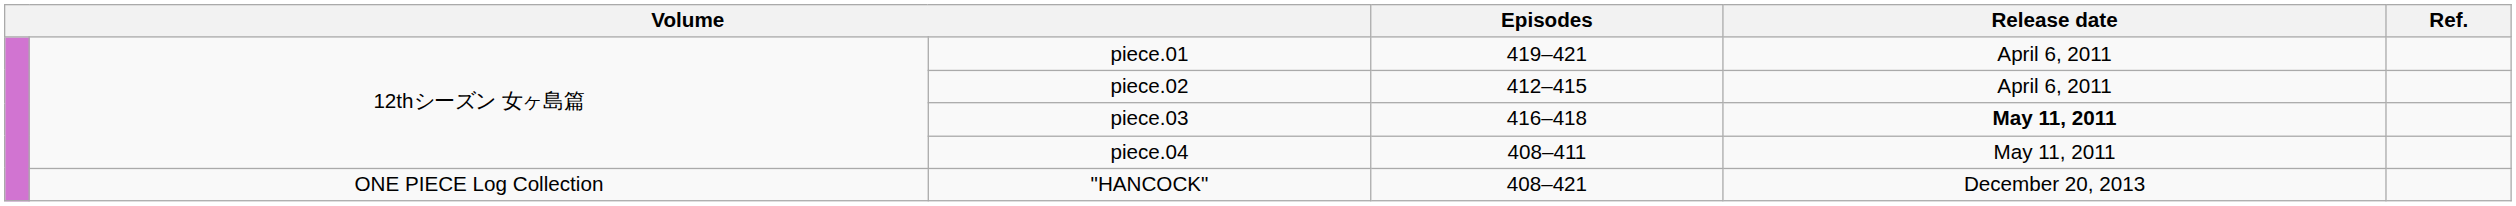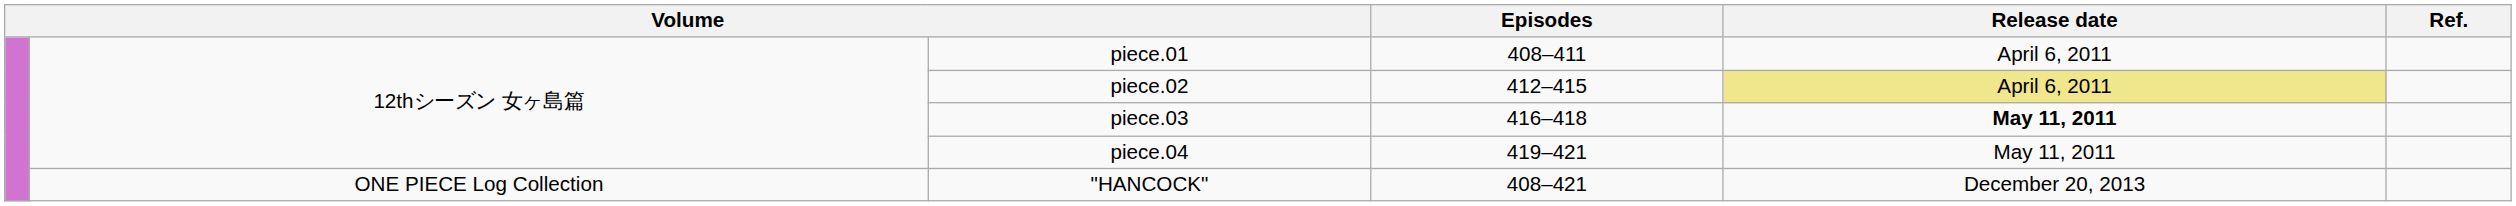piece.01 | Episodes: 419–421 -> 408–411
piece.02 | Release date: no background -> khaki background
piece.04 | Episodes: 408–411 -> 419–421
